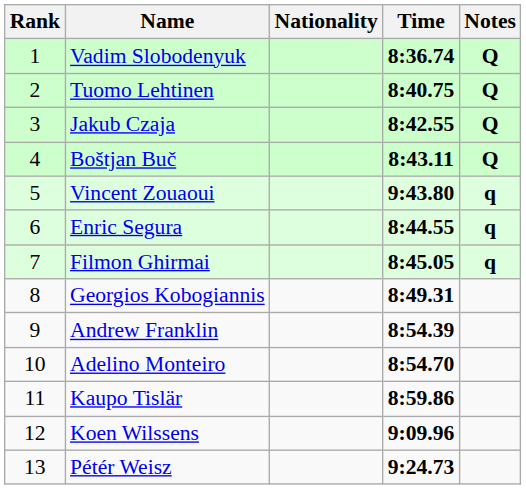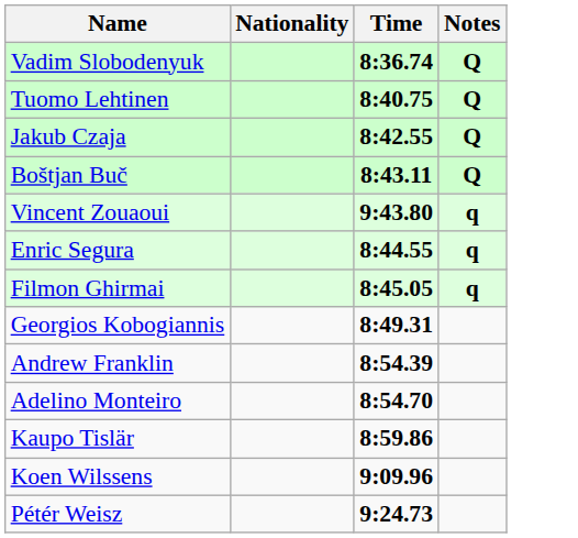- column: Rank | 1 | 2 | 3 | 4 | 5 | 6 | 7 | 8 | 9 | 10 | 11 | 12 | 13
